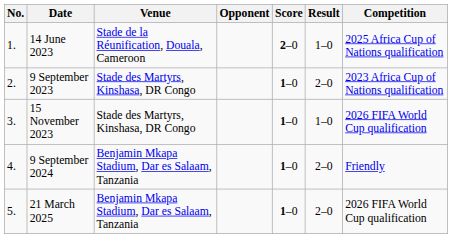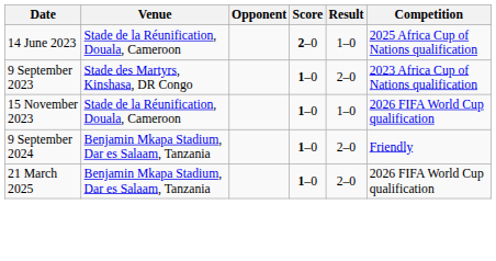- column: No. | 1. | 2. | 3. | 4. | 5.
15 November 2023 | Venue: Stade des Martyrs, Kinshasa, DR Congo -> Stade de la Réunification, Douala, Cameroon
